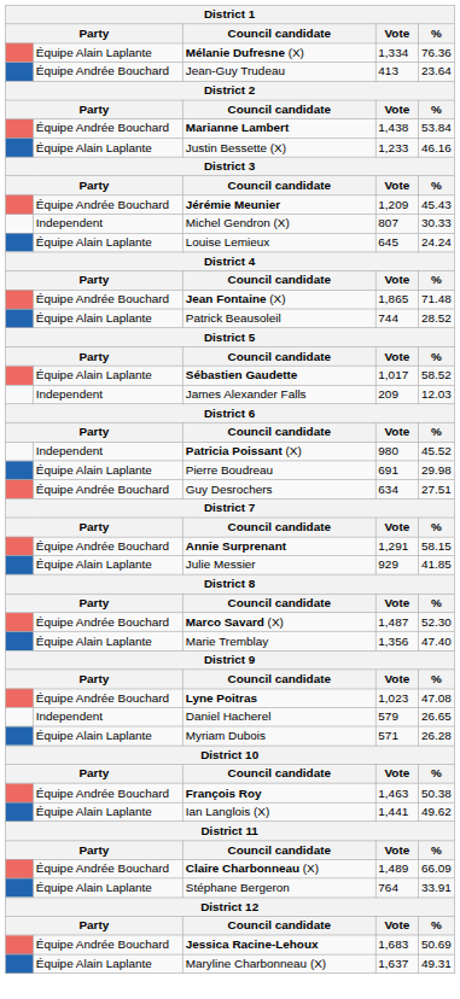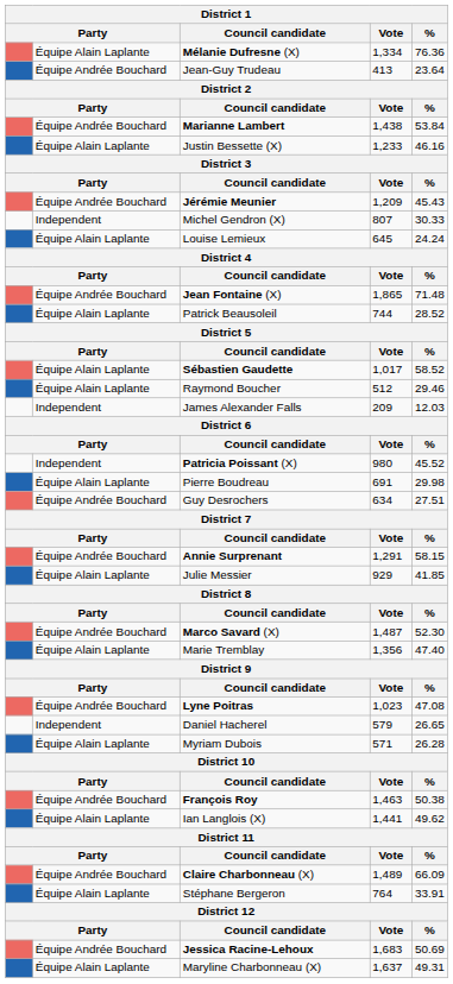+ row: Équipe Alain Laplante | Raymond Boucher | 512 | 29.46
